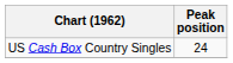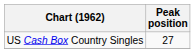US Cash Box Country Singles | Peak position: 24 -> 27
